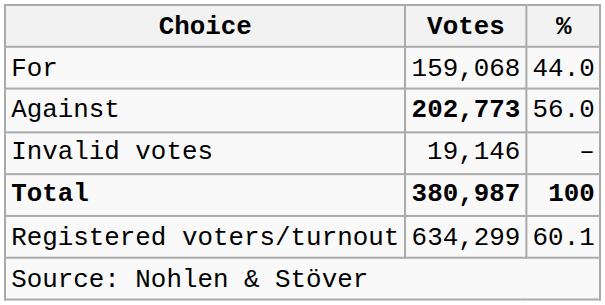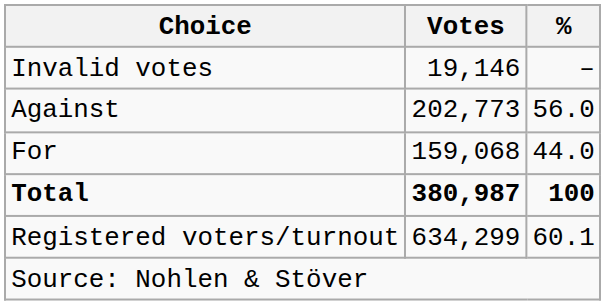rows swapped: For <-> Invalid votes
Against | Votes: bold -> normal
